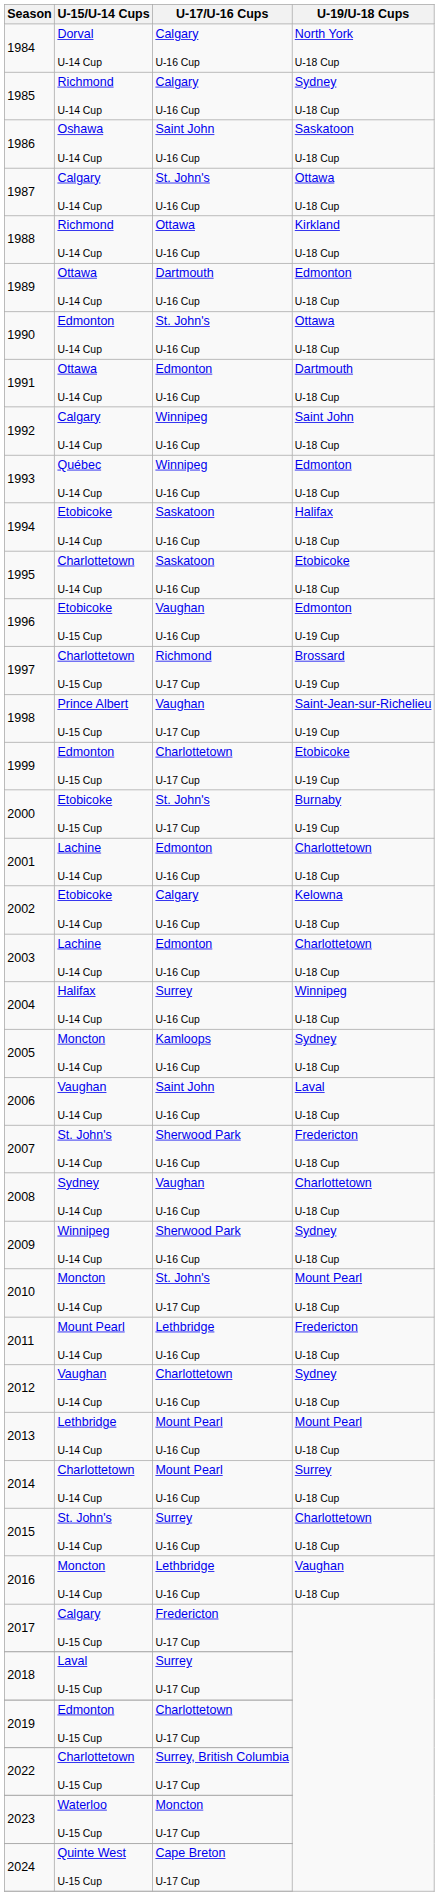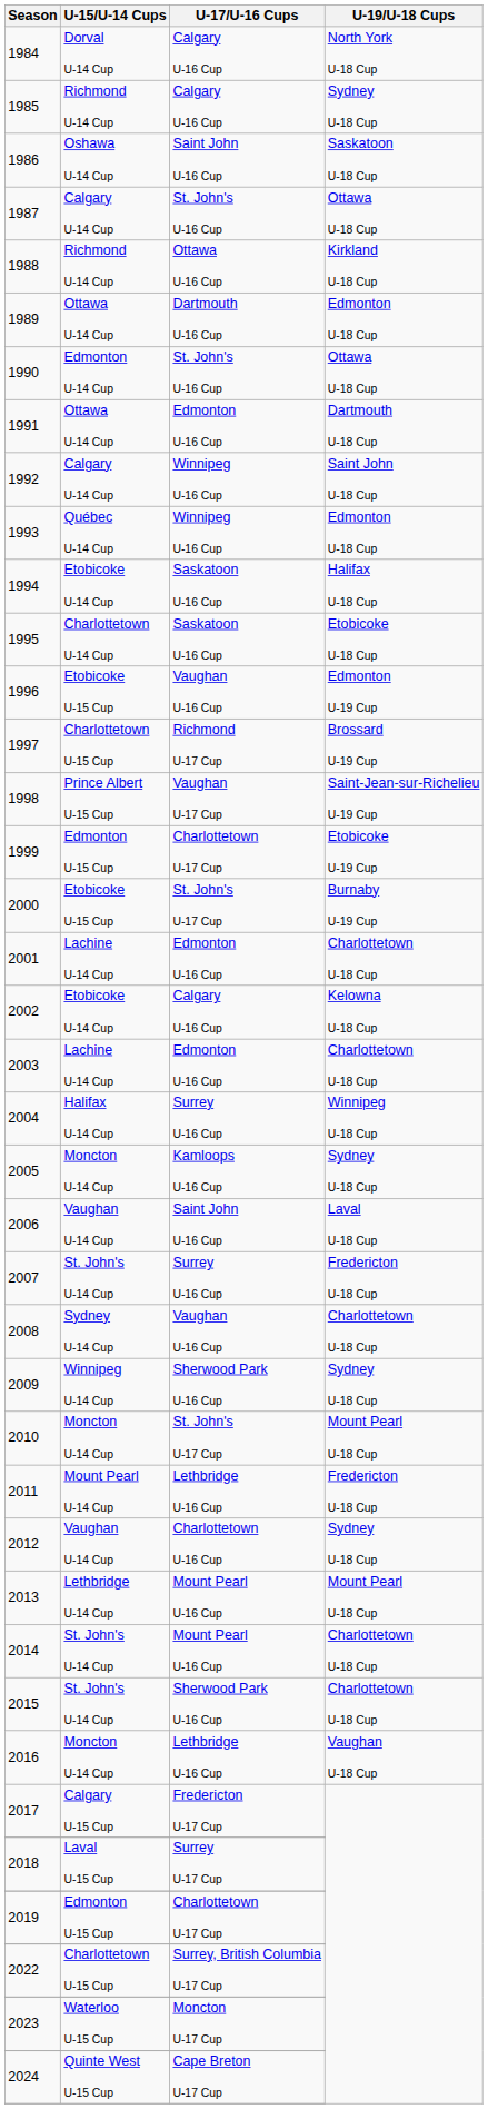2007 | U-17/U-16 Cups: Sherwood Park U-16 Cup -> Surrey U-16 Cup
2014 | U-15/U-14 Cups: Charlottetown U-14 Cup -> St. John's U-14 Cup
2014 | U-19/U-18 Cups: Surrey U-18 Cup -> Charlottetown U-18 Cup
2015 | U-17/U-16 Cups: Surrey U-16 Cup -> Sherwood Park U-16 Cup
